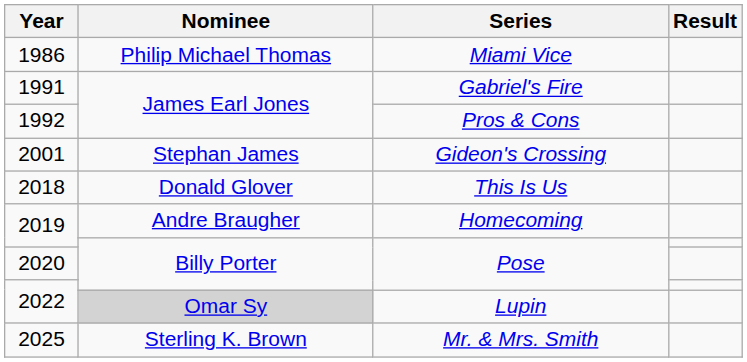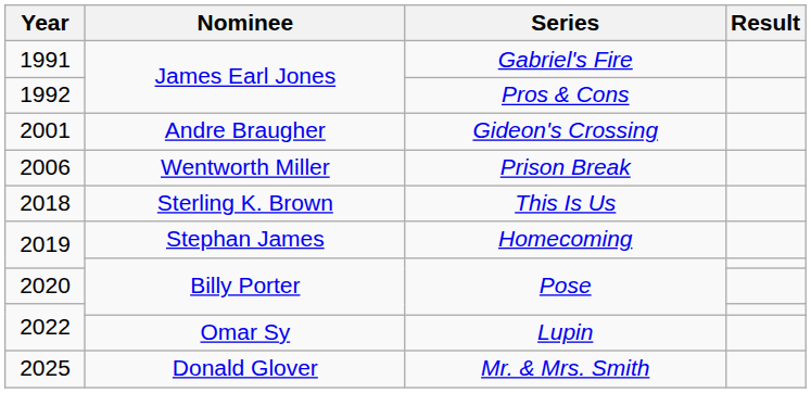- row: 1986 | Philip Michael Thomas | Miami Vice
2001 | Nominee: Stephan James -> Andre Braugher
+ row: 2006 | Wentworth Miller | Prison Break
2018 | Nominee: Donald Glover -> Sterling K. Brown
2019 / Homecoming | Nominee: Andre Braugher -> Stephan James
2022 / Lupin | Nominee: lightgrey background -> no background
2025 | Nominee: Sterling K. Brown -> Donald Glover
